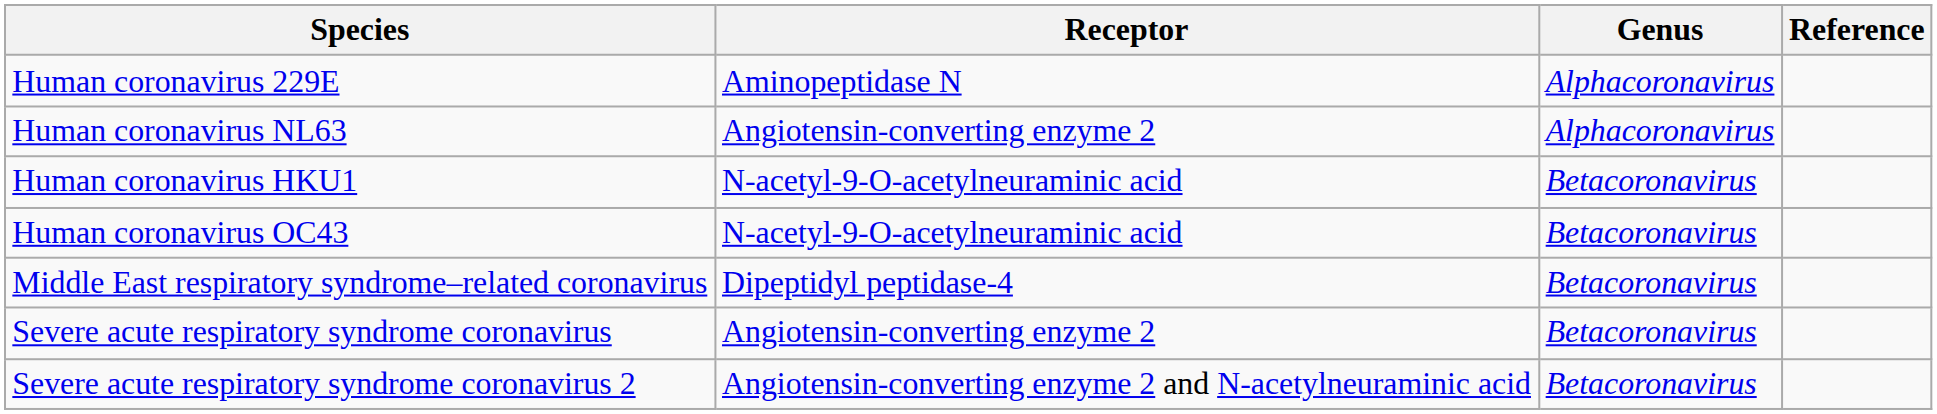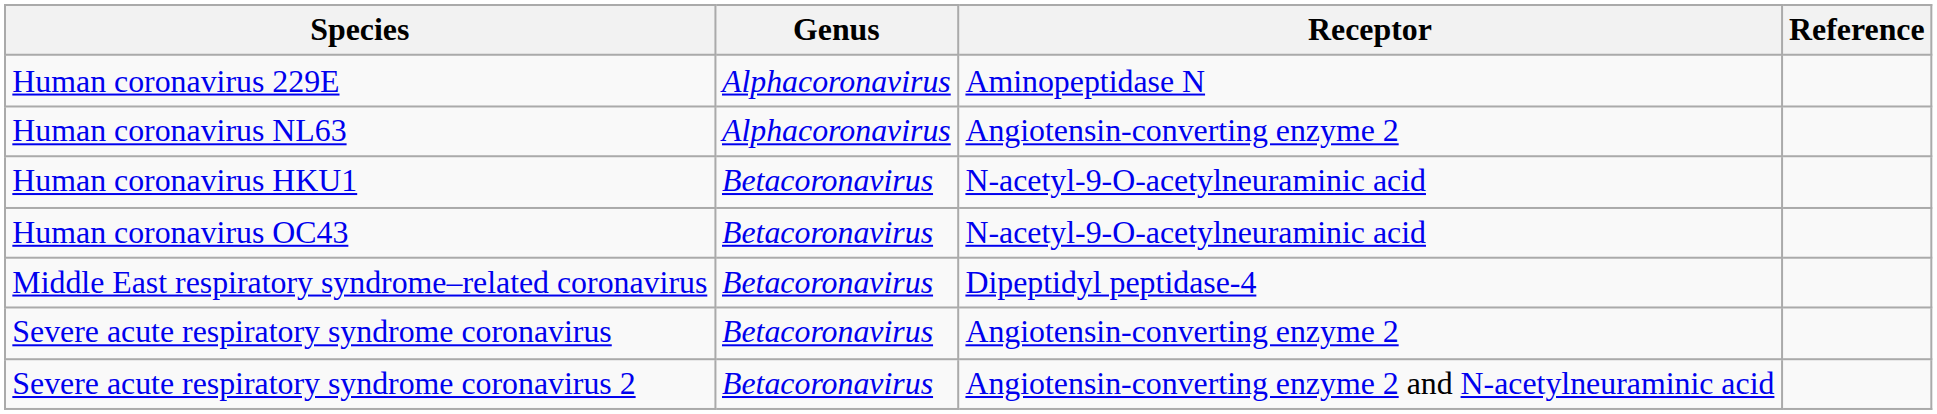columns swapped: Genus <-> Receptor
